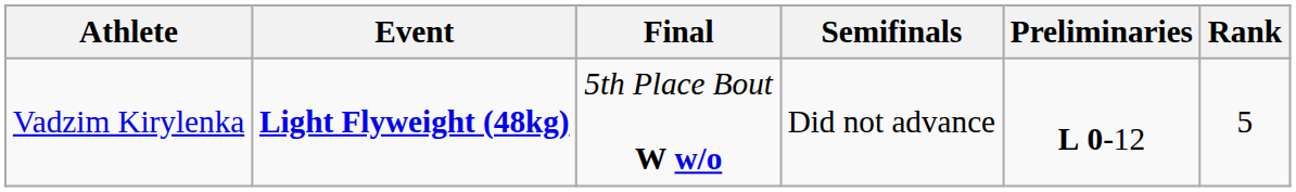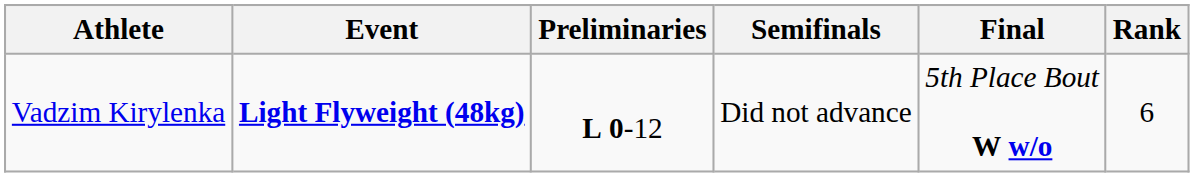columns swapped: Preliminaries <-> Final
Vadzim Kirylenka | Rank: 5 -> 6
